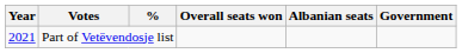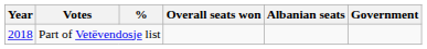Part of Vetëvendosje list | Year: 2021 -> 2018
